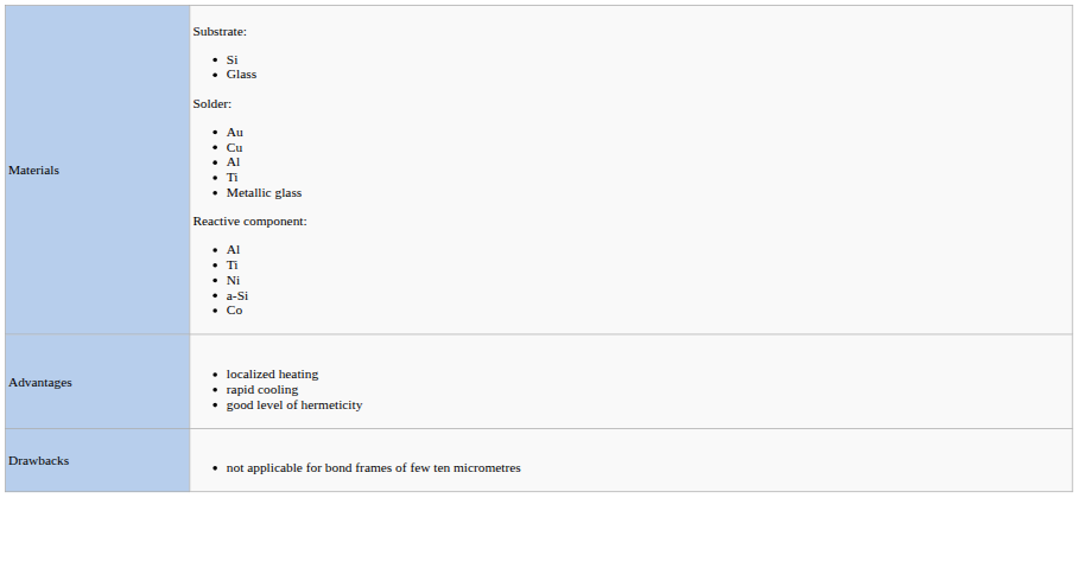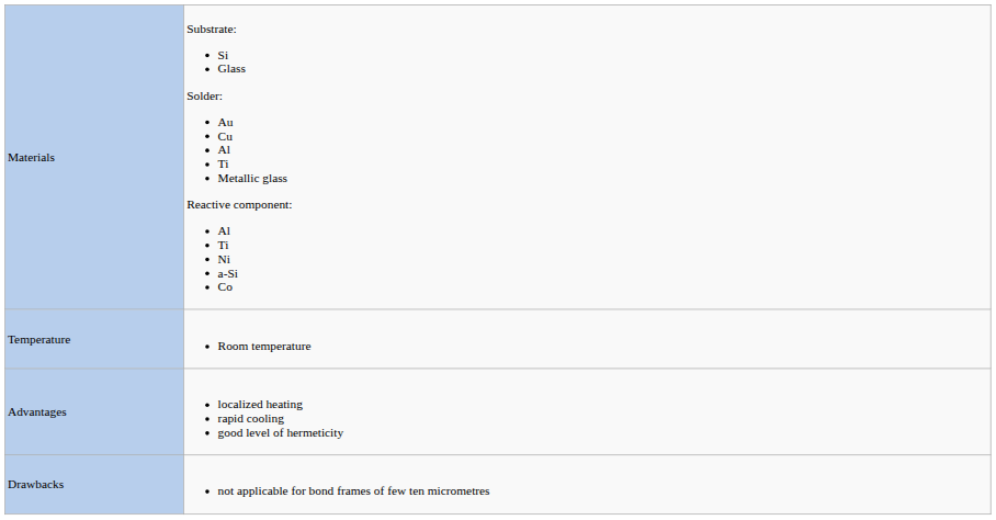+ row: Temperature | Room temperature
